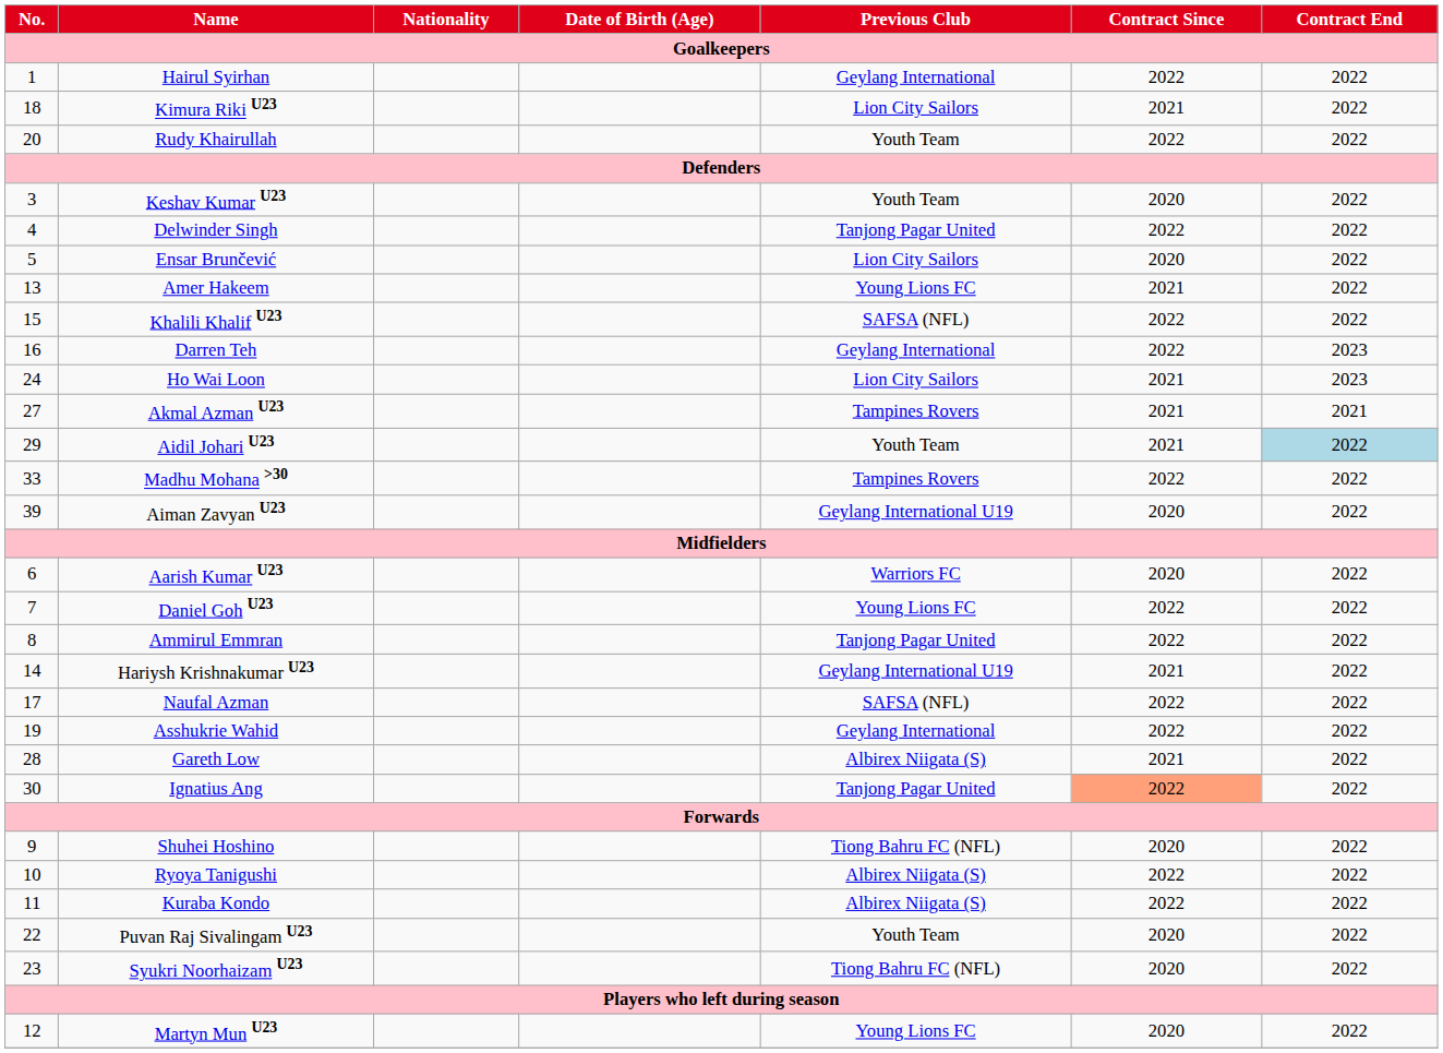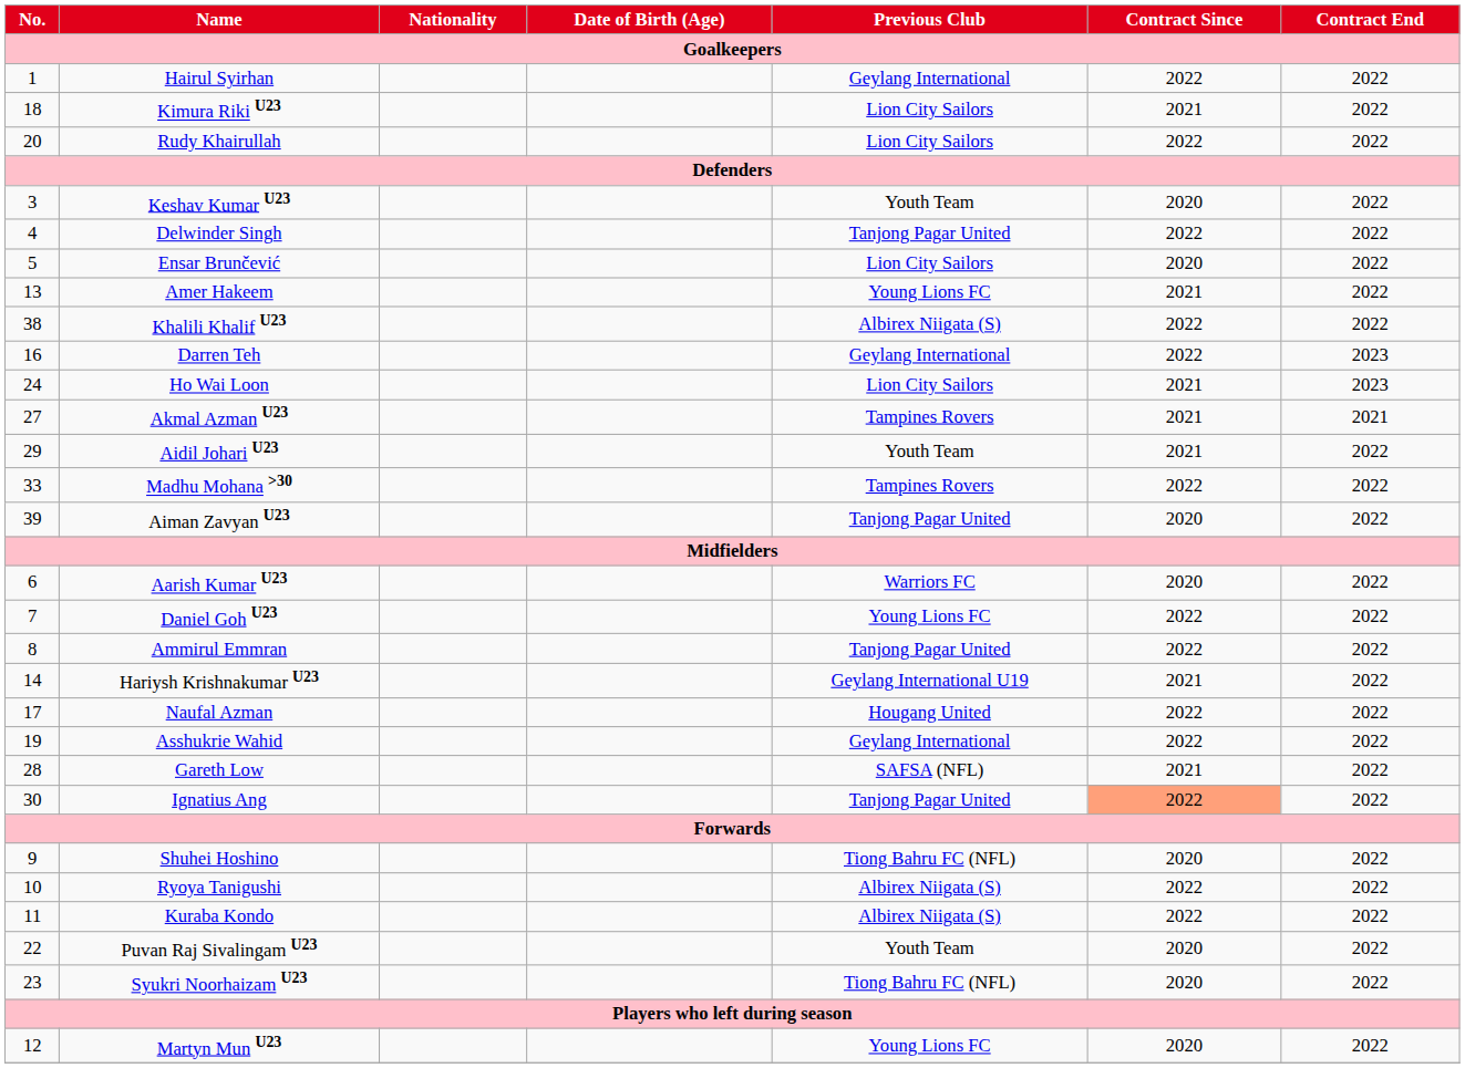Rudy Khairullah | Previous Club: Youth Team -> Lion City Sailors
Khalili Khalif U23 | No.: 15 -> 38
Khalili Khalif U23 | Previous Club: SAFSA (NFL) -> Albirex Niigata (S)
Aidil Johari U23 | Contract End: lightblue background -> no background
Aiman Zavyan U23 | Previous Club: Geylang International U19 -> Tanjong Pagar United
Naufal Azman | Previous Club: SAFSA (NFL) -> Hougang United
Gareth Low | Previous Club: Albirex Niigata (S) -> SAFSA (NFL)
